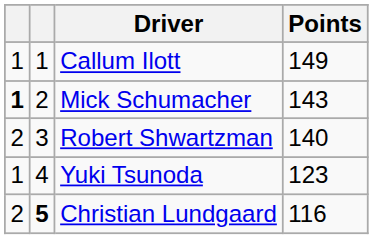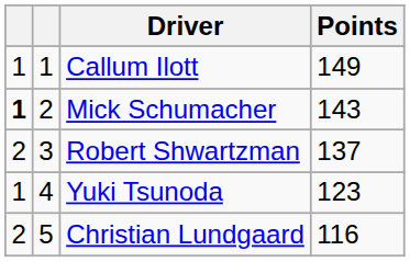Robert Shwartzman | Points: 140 -> 137
Christian Lundgaard | column 2: bold -> normal
